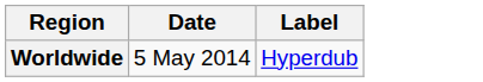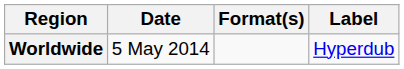+ column: Format(s)
